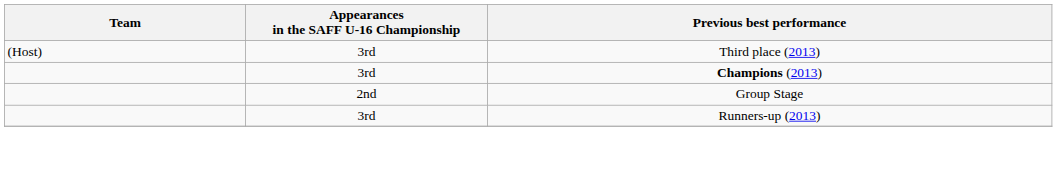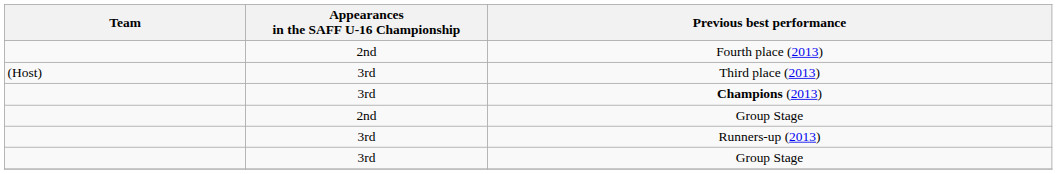+ row: 2nd | Fourth place (2013)
+ row: 3rd | Group Stage
